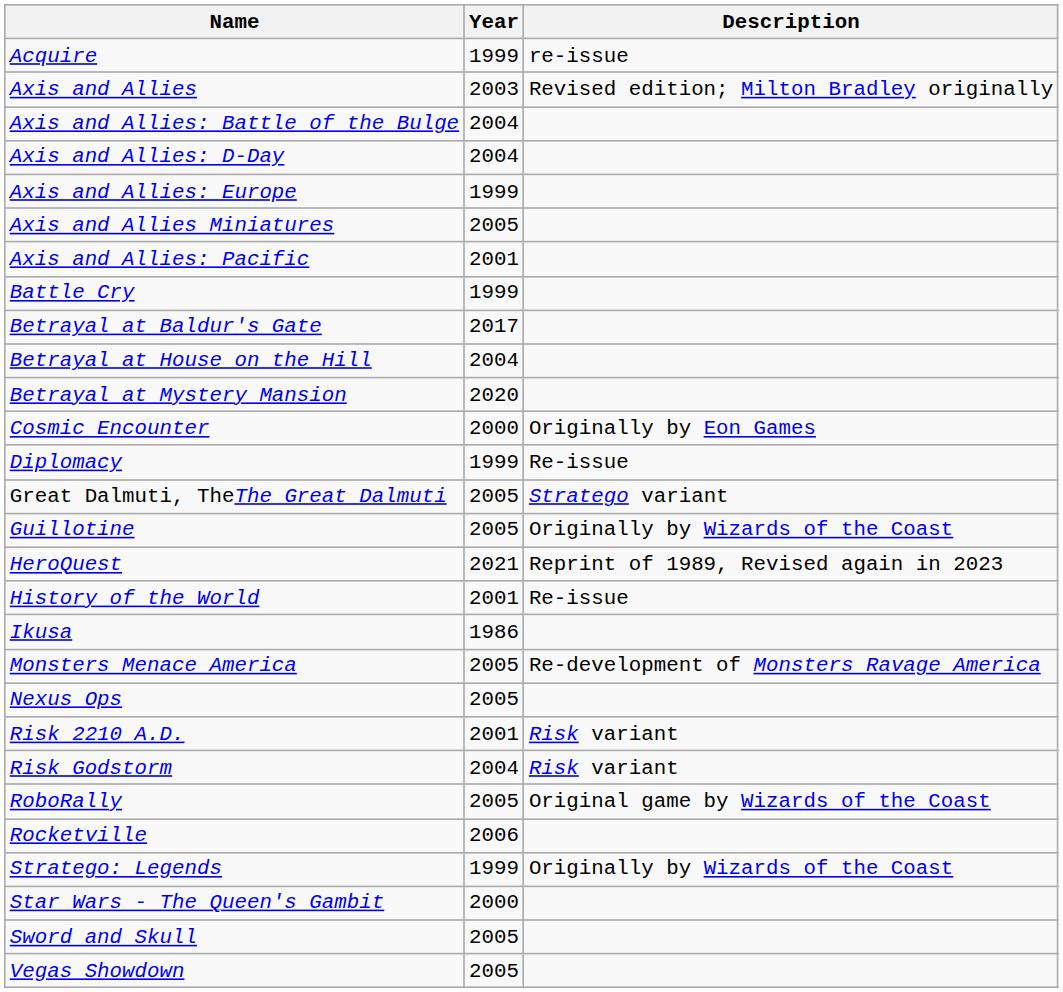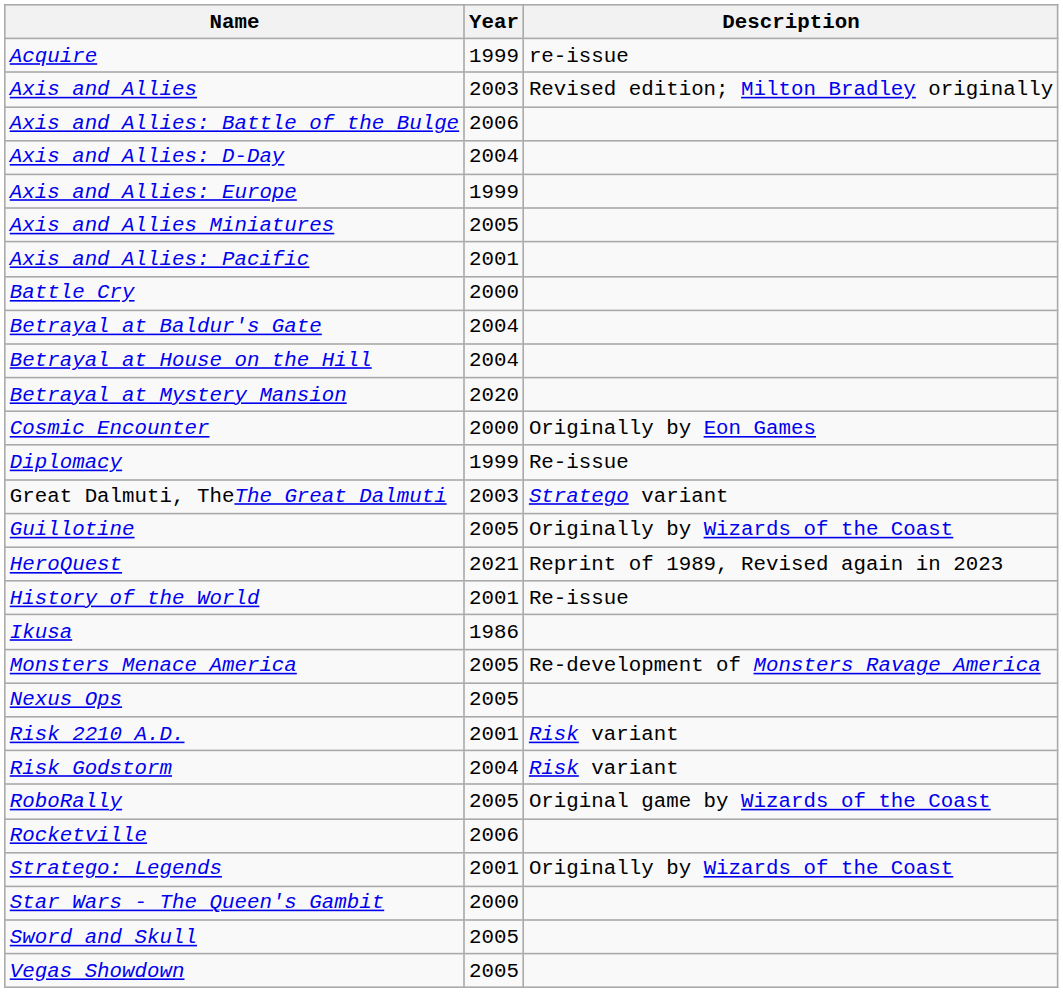Axis and Allies: Battle of the Bulge | Year: 2004 -> 2006
Battle Cry | Year: 1999 -> 2000
Betrayal at Baldur's Gate | Year: 2017 -> 2004
Great Dalmuti, TheThe Great Dalmuti | Year: 2005 -> 2003
Stratego: Legends | Year: 1999 -> 2001
